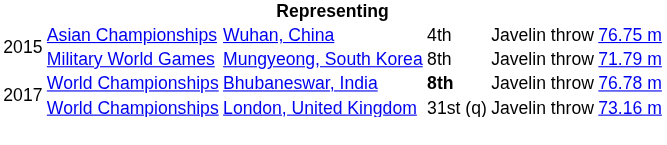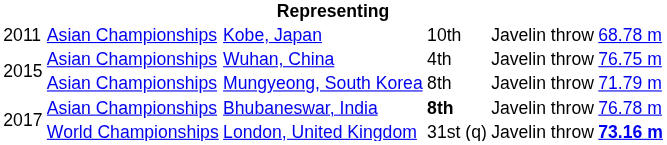+ row: 2011 | Asian Championships | Kobe, Japan | 10th | Javelin throw | 68.78 m
Mungyeong, South Korea | column 2: Military World Games -> Asian Championships
Bhubaneswar, India | column 2: World Championships -> Asian Championships
London, United Kingdom | column 6: normal -> bold
